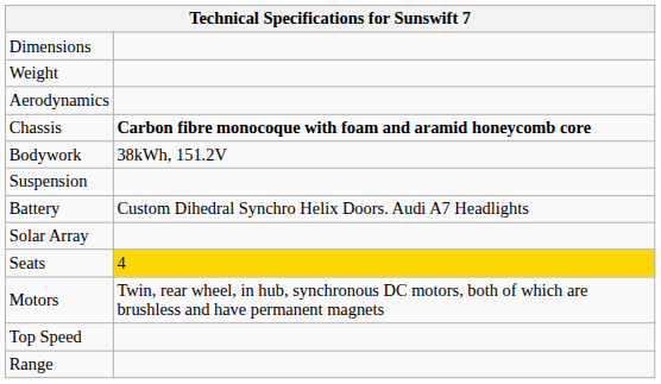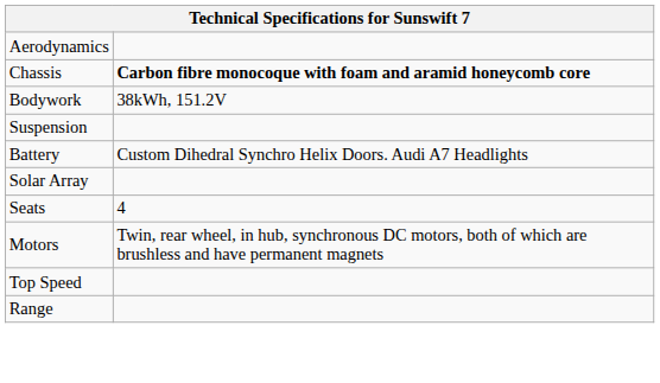- row: Dimensions
- row: Weight
Seats | column 2: gold background -> no background
